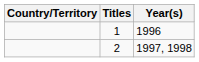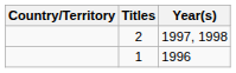rows swapped: 2 <-> 1
